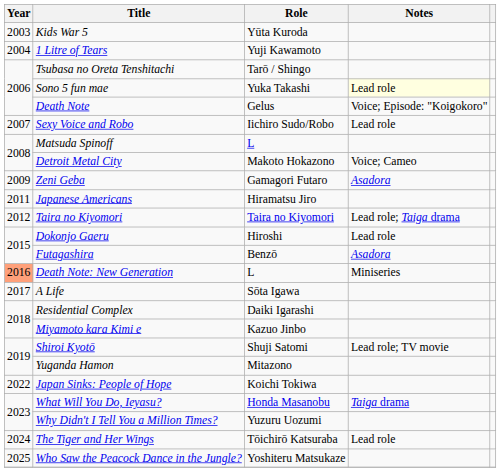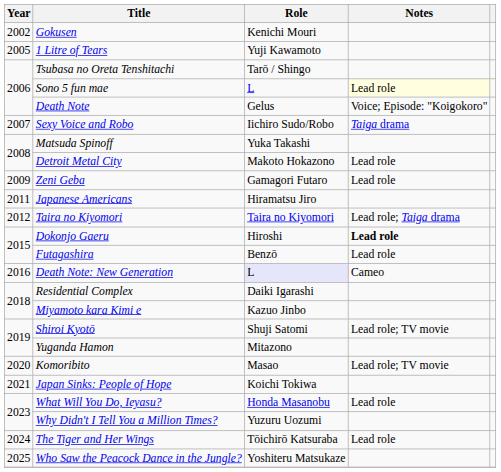+ row: 2002 | Gokusen | Kenichi Mouri
- row: 2003 | Kids War 5 | Yūta Kuroda
1 Litre of Tears | Year: 2004 -> 2005
Sono 5 fun mae | Role: Yuka Takashi -> L
Sexy Voice and Robo | Notes: Lead role -> Taiga drama
Matsuda Spinoff | Role: L -> Yuka Takashi
Detroit Metal City | Notes: Voice; Cameo -> Lead role
Zeni Geba | Notes: Asadora -> Lead role
Dokonjo Gaeru | Notes: normal -> bold
Futagashira | Notes: Asadora -> Lead role
Death Note: New Generation | Year: lightsalmon background -> no background
Death Note: New Generation | Role: no background -> lavender background
Death Note: New Generation | Notes: Miniseries -> Cameo
- row: 2017 | A Life | Sōta Igawa
+ row: 2020 | Komoribito | Masao | Lead role; TV movie
Japan Sinks: People of Hope | Year: 2022 -> 2021
What Will You Do, Ieyasu? | Notes: Taiga drama -> Lead role
